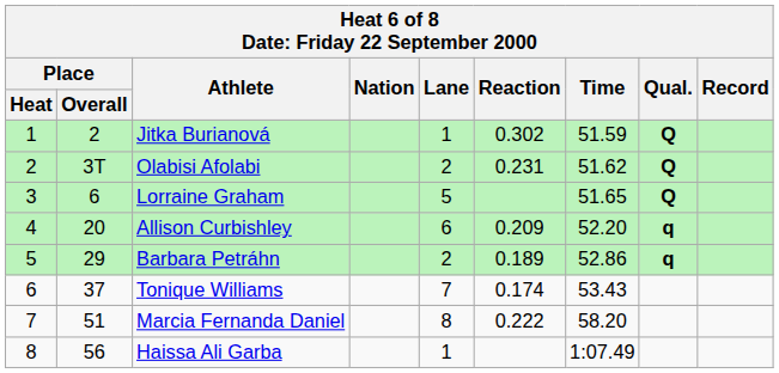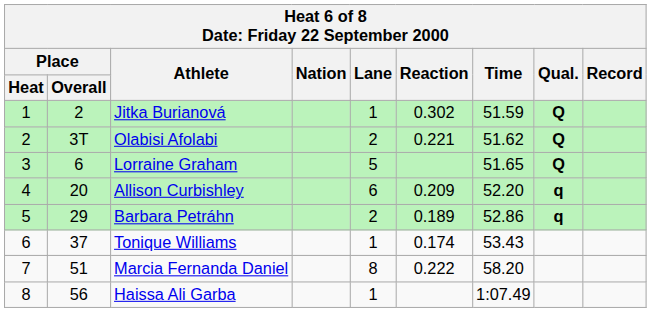Olabisi Afolabi | Reaction: 0.231 -> 0.221
Tonique Williams | Lane: 7 -> 1
